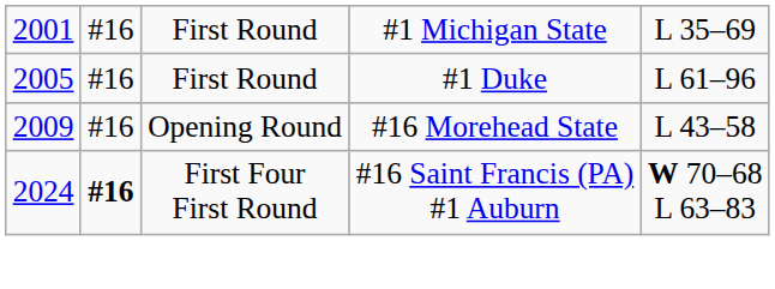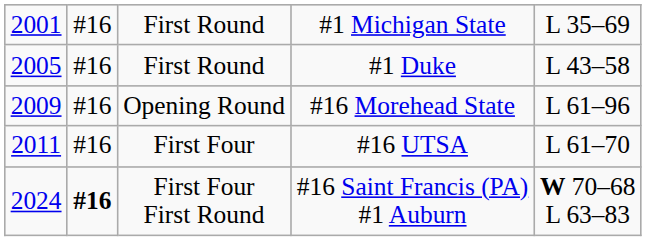First Round / #1 Duke | column 5: L 61–96 -> L 43–58
Opening Round | column 5: L 43–58 -> L 61–96
+ row: 2011 | #16 | First Four | #16 UTSA | L 61–70
